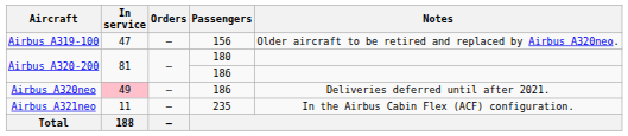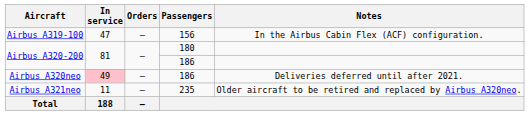Airbus A319-100 | Notes: Older aircraft to be retired and replaced by Airbus A320neo. -> In the Airbus Cabin Flex (ACF) configuration.
Airbus A321neo | Notes: In the Airbus Cabin Flex (ACF) configuration. -> Older aircraft to be retired and replaced by Airbus A320neo.
